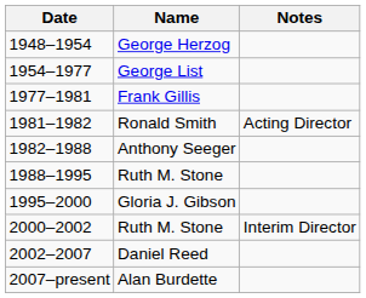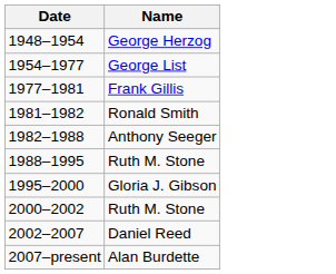- column: Notes | Acting Director | Interim Director
